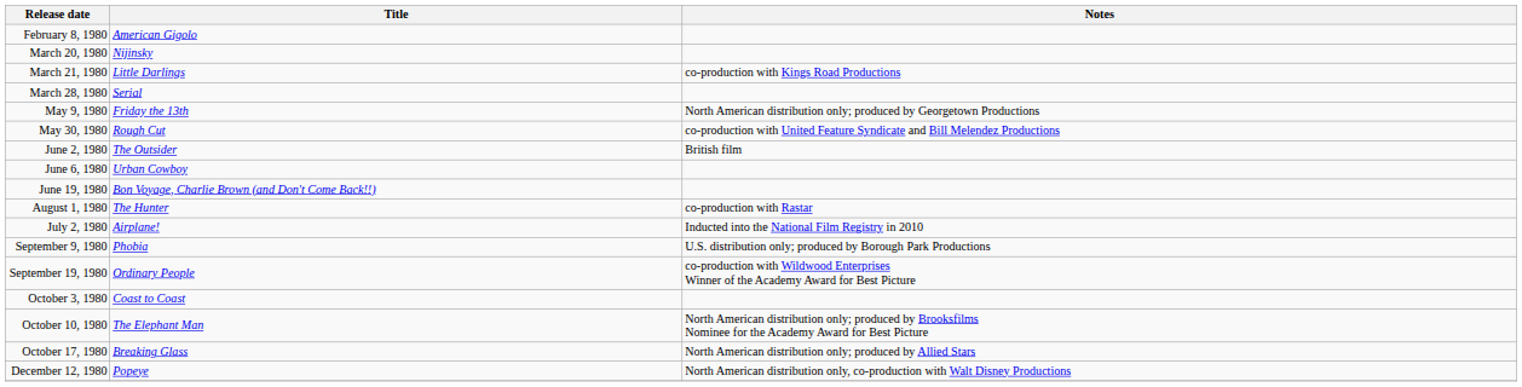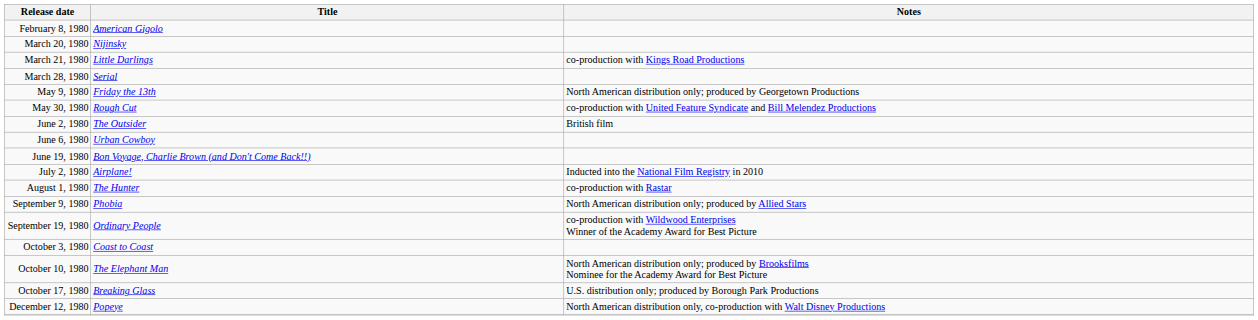rows swapped: July 2, 1980 <-> August 1, 1980
September 9, 1980 | Notes: U.S. distribution only; produced by Borough Park Productions -> North American distribution only; produced by Allied Stars
October 17, 1980 | Notes: North American distribution only; produced by Allied Stars -> U.S. distribution only; produced by Borough Park Productions
